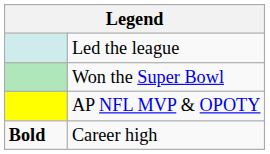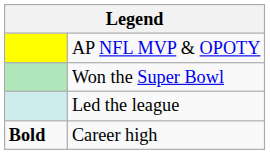rows swapped: AP NFL MVP & OPOTY <-> Led the league
